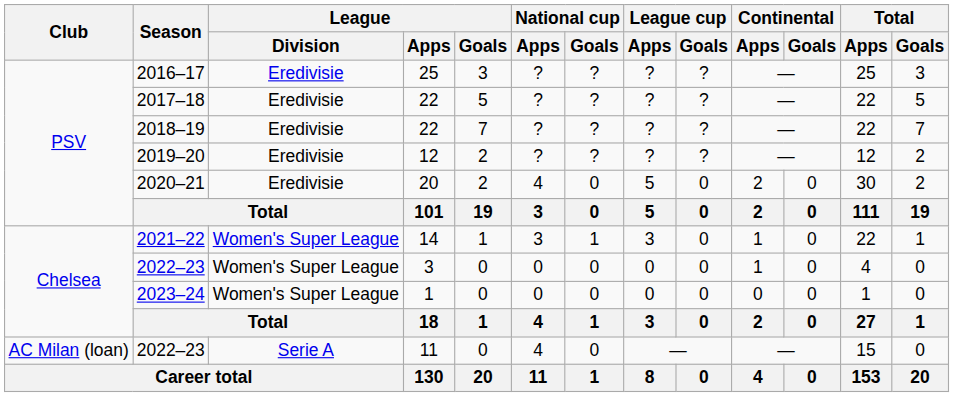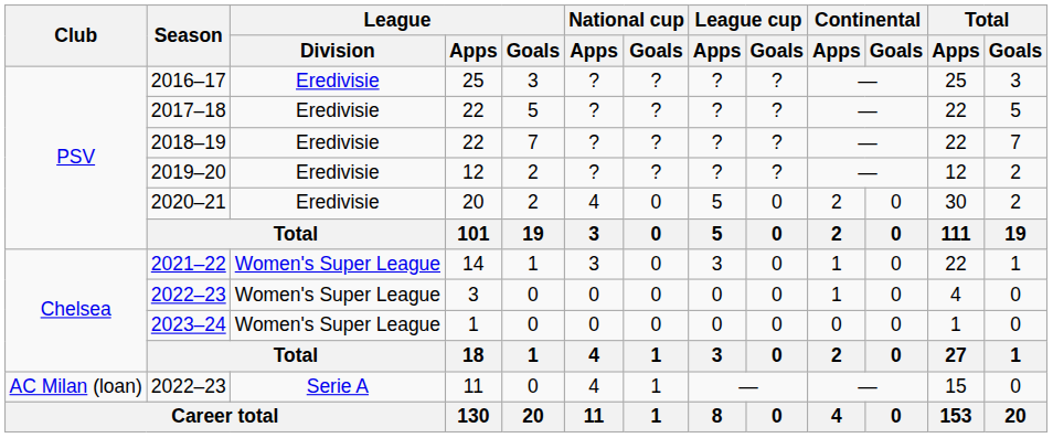2021–22 | National cup / Goals: 1 -> 0
2022–23 / 11 | National cup / Goals: 0 -> 1
